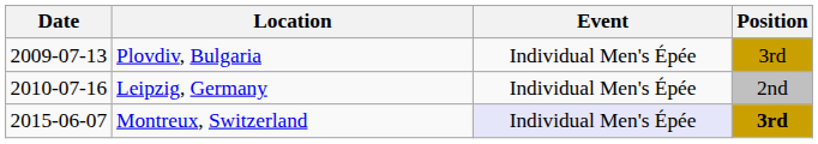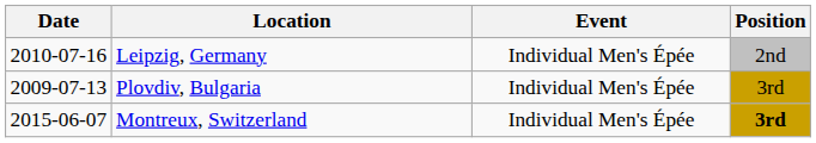rows swapped: Plovdiv, Bulgaria <-> Leipzig, Germany
Montreux, Switzerland | Event: lavender background -> no background
